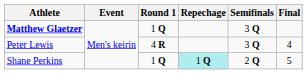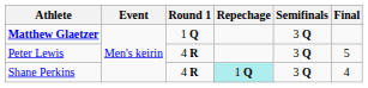Peter Lewis | Final: 4 -> 5
Shane Perkins | Round 1: 1 Q -> 4 R
Shane Perkins | Semifinals: 2 Q -> 3 Q
Shane Perkins | Final: 5 -> 4
